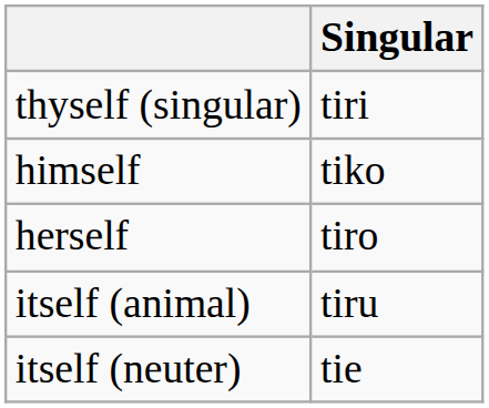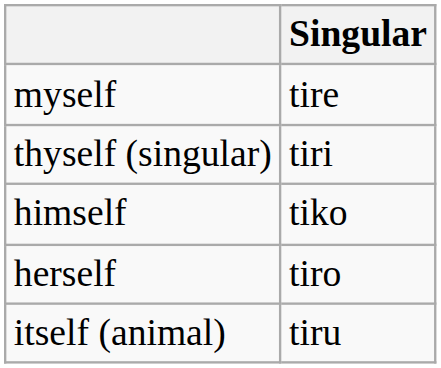+ row: myself | tire
- row: itself (neuter) | tie
